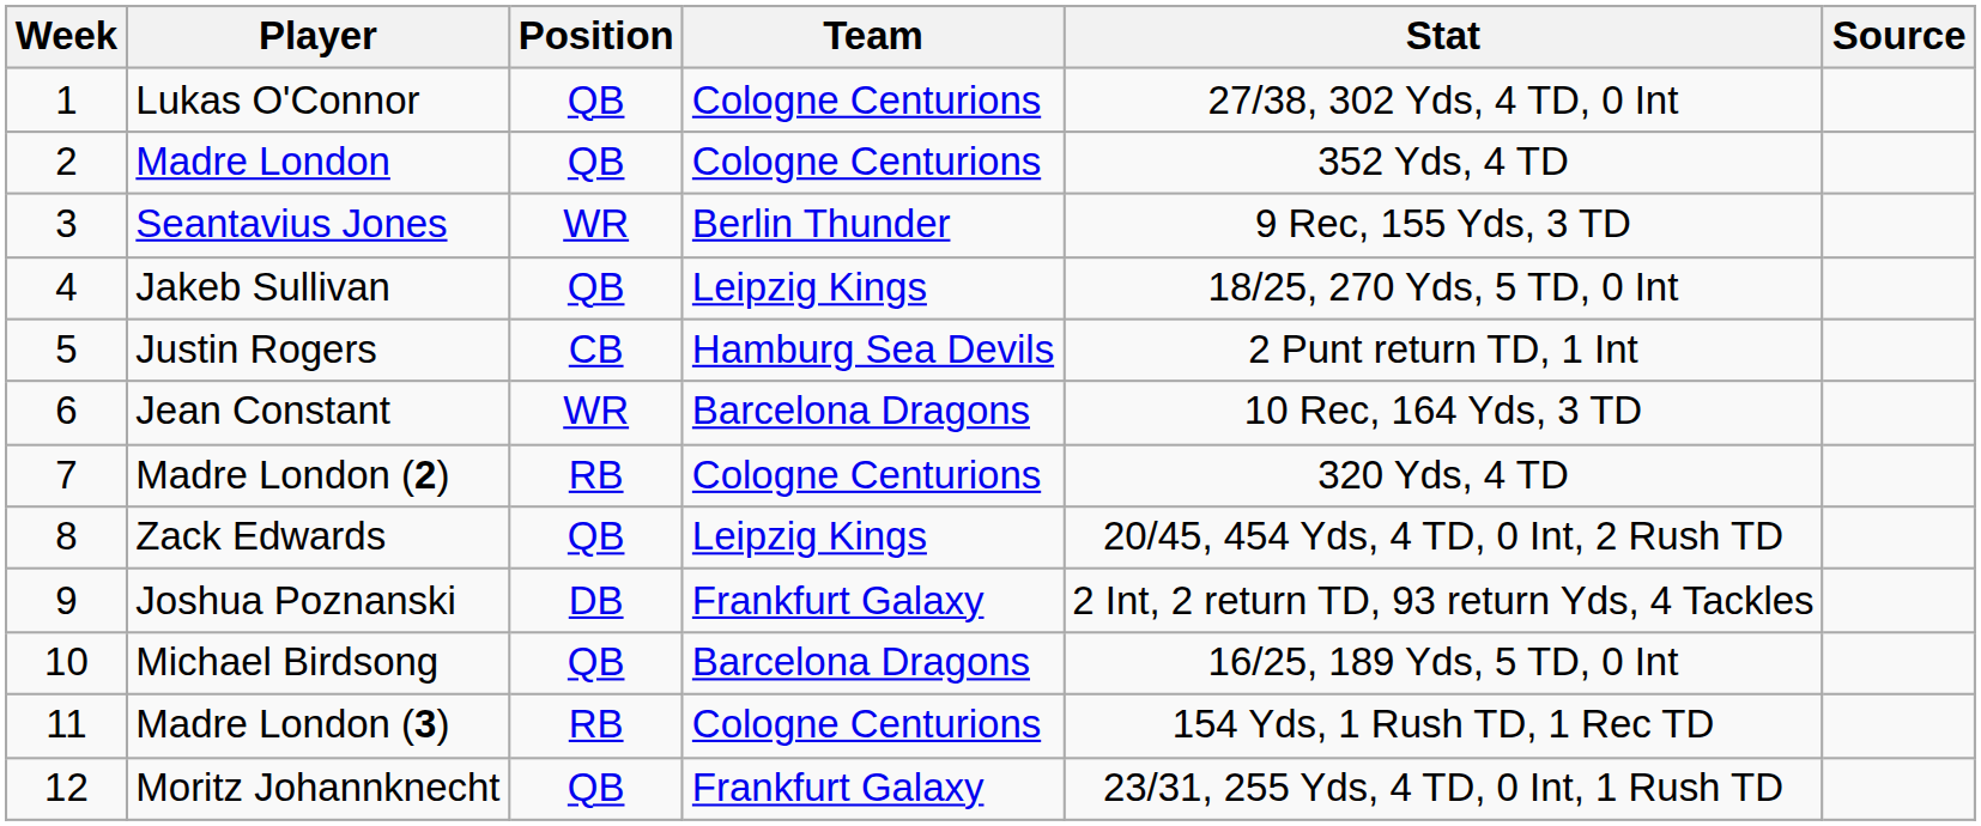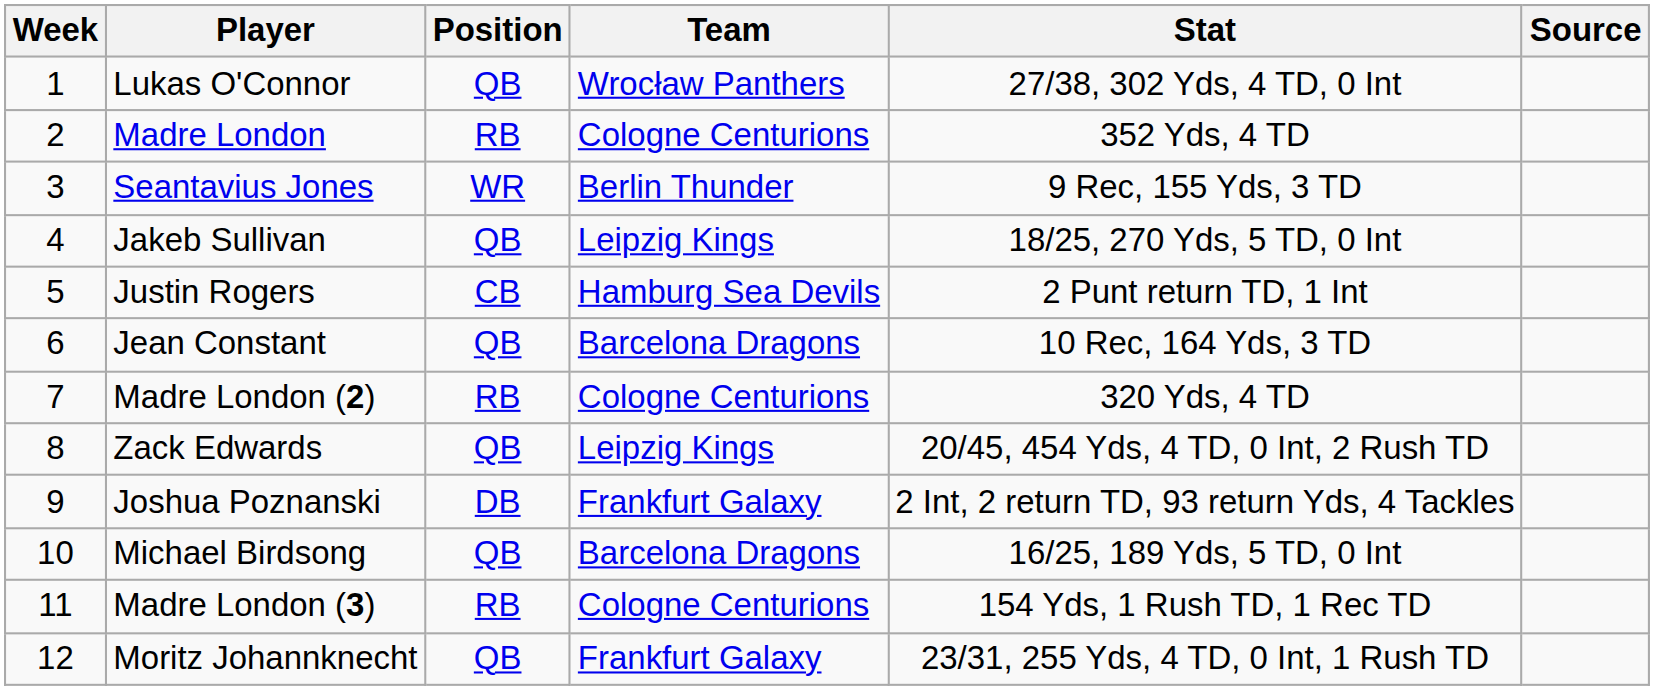Lukas O'Connor | Team: Cologne Centurions -> Wrocław Panthers
Madre London | Position: QB -> RB
Jean Constant | Position: WR -> QB
